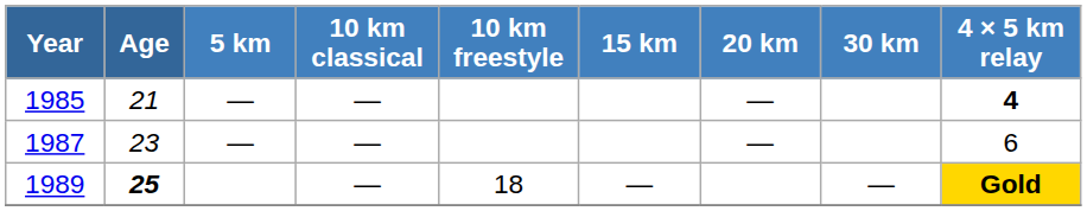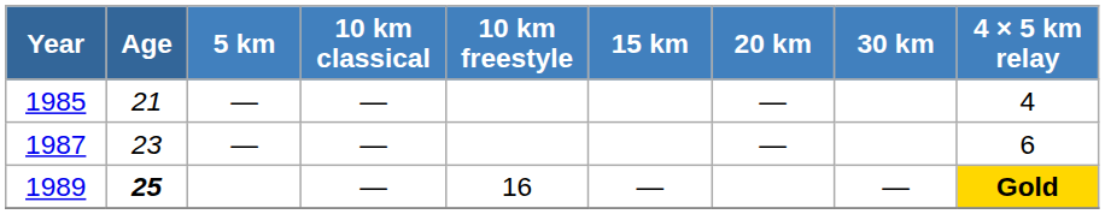1985 | 4 × 5 km relay: bold -> normal
1989 | 10 km freestyle: 18 -> 16
